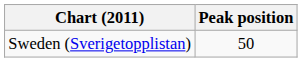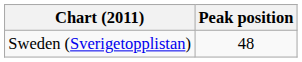Sweden (Sverigetopplistan) | Peak position: 50 -> 48
